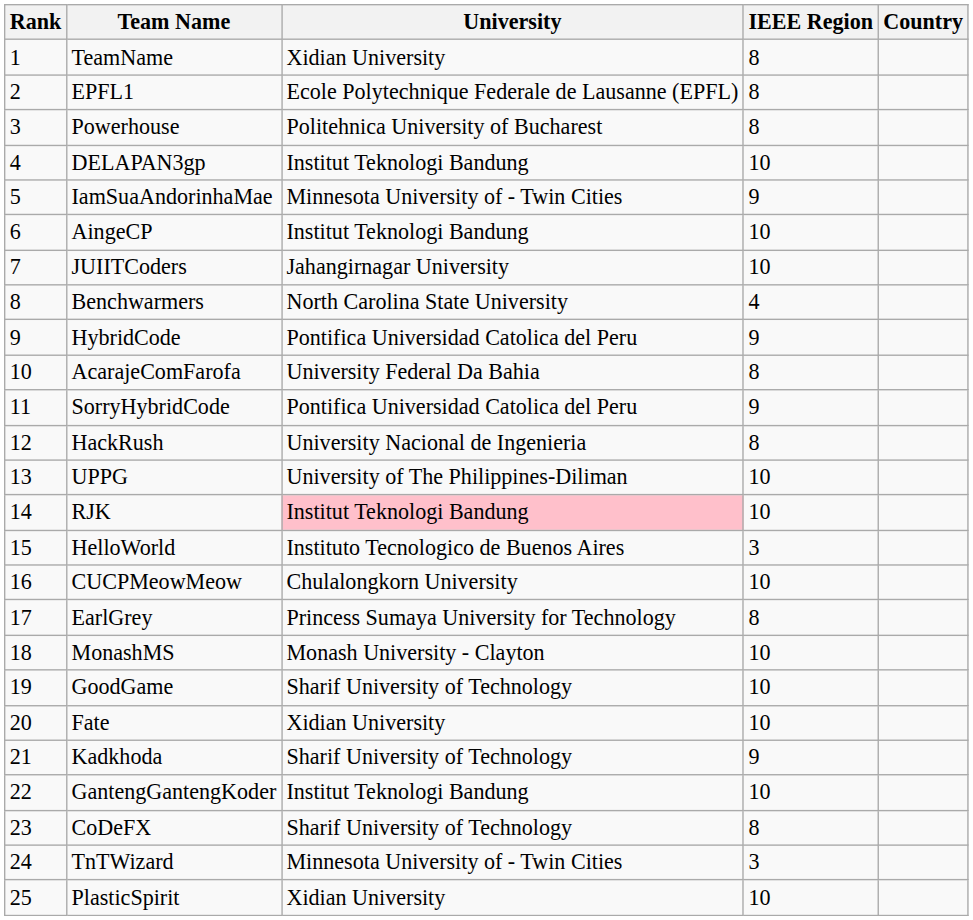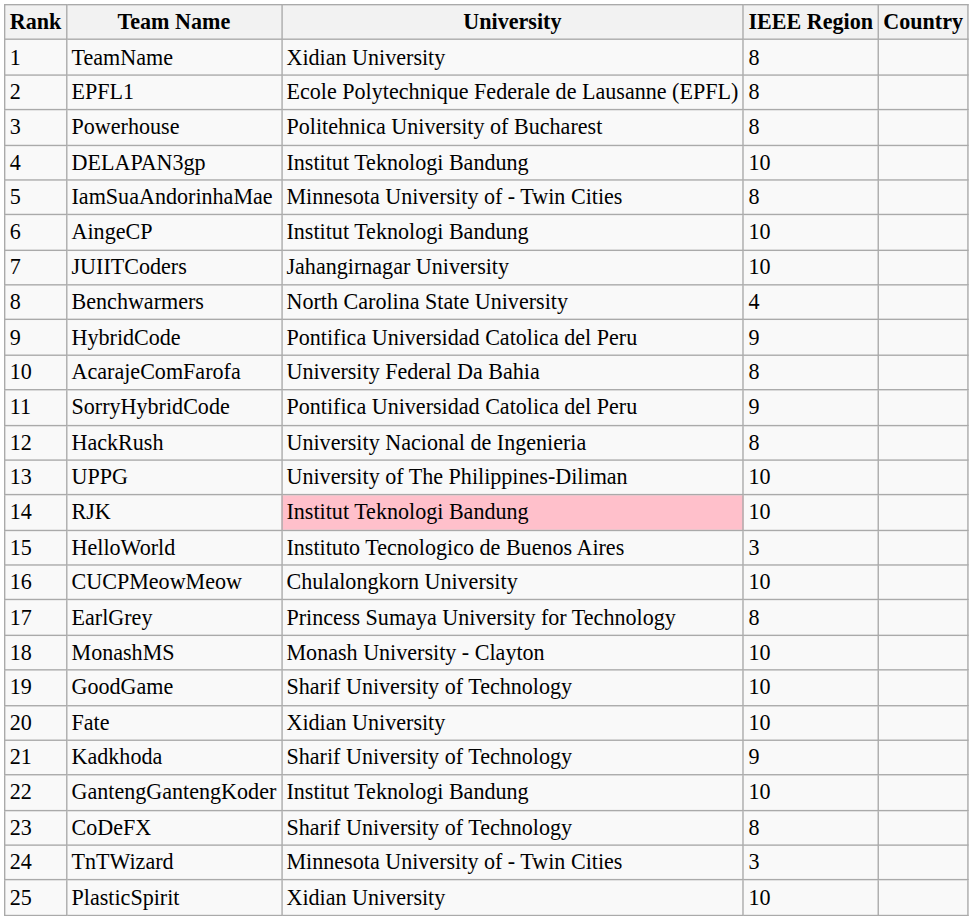IamSuaAndorinhaMae | IEEE Region: 9 -> 8
